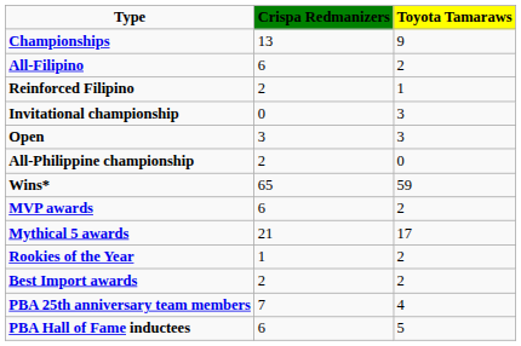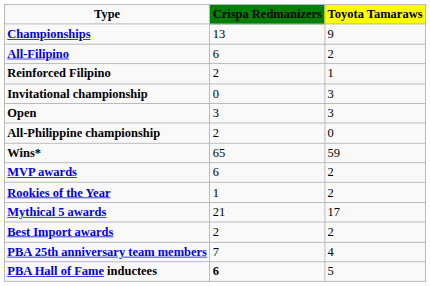rows swapped: Rookies of the Year <-> Mythical 5 awards
PBA Hall of Fame inductees | column 2: normal -> bold
